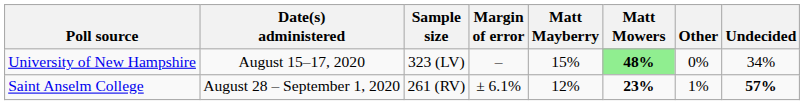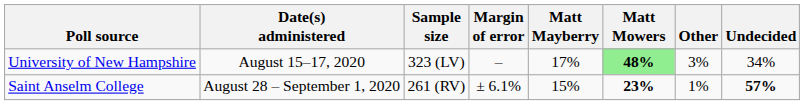University of New Hampshire | Matt Mayberry: 15% -> 17%
University of New Hampshire | Other: 0% -> 3%
Saint Anselm College | Matt Mayberry: 12% -> 15%
